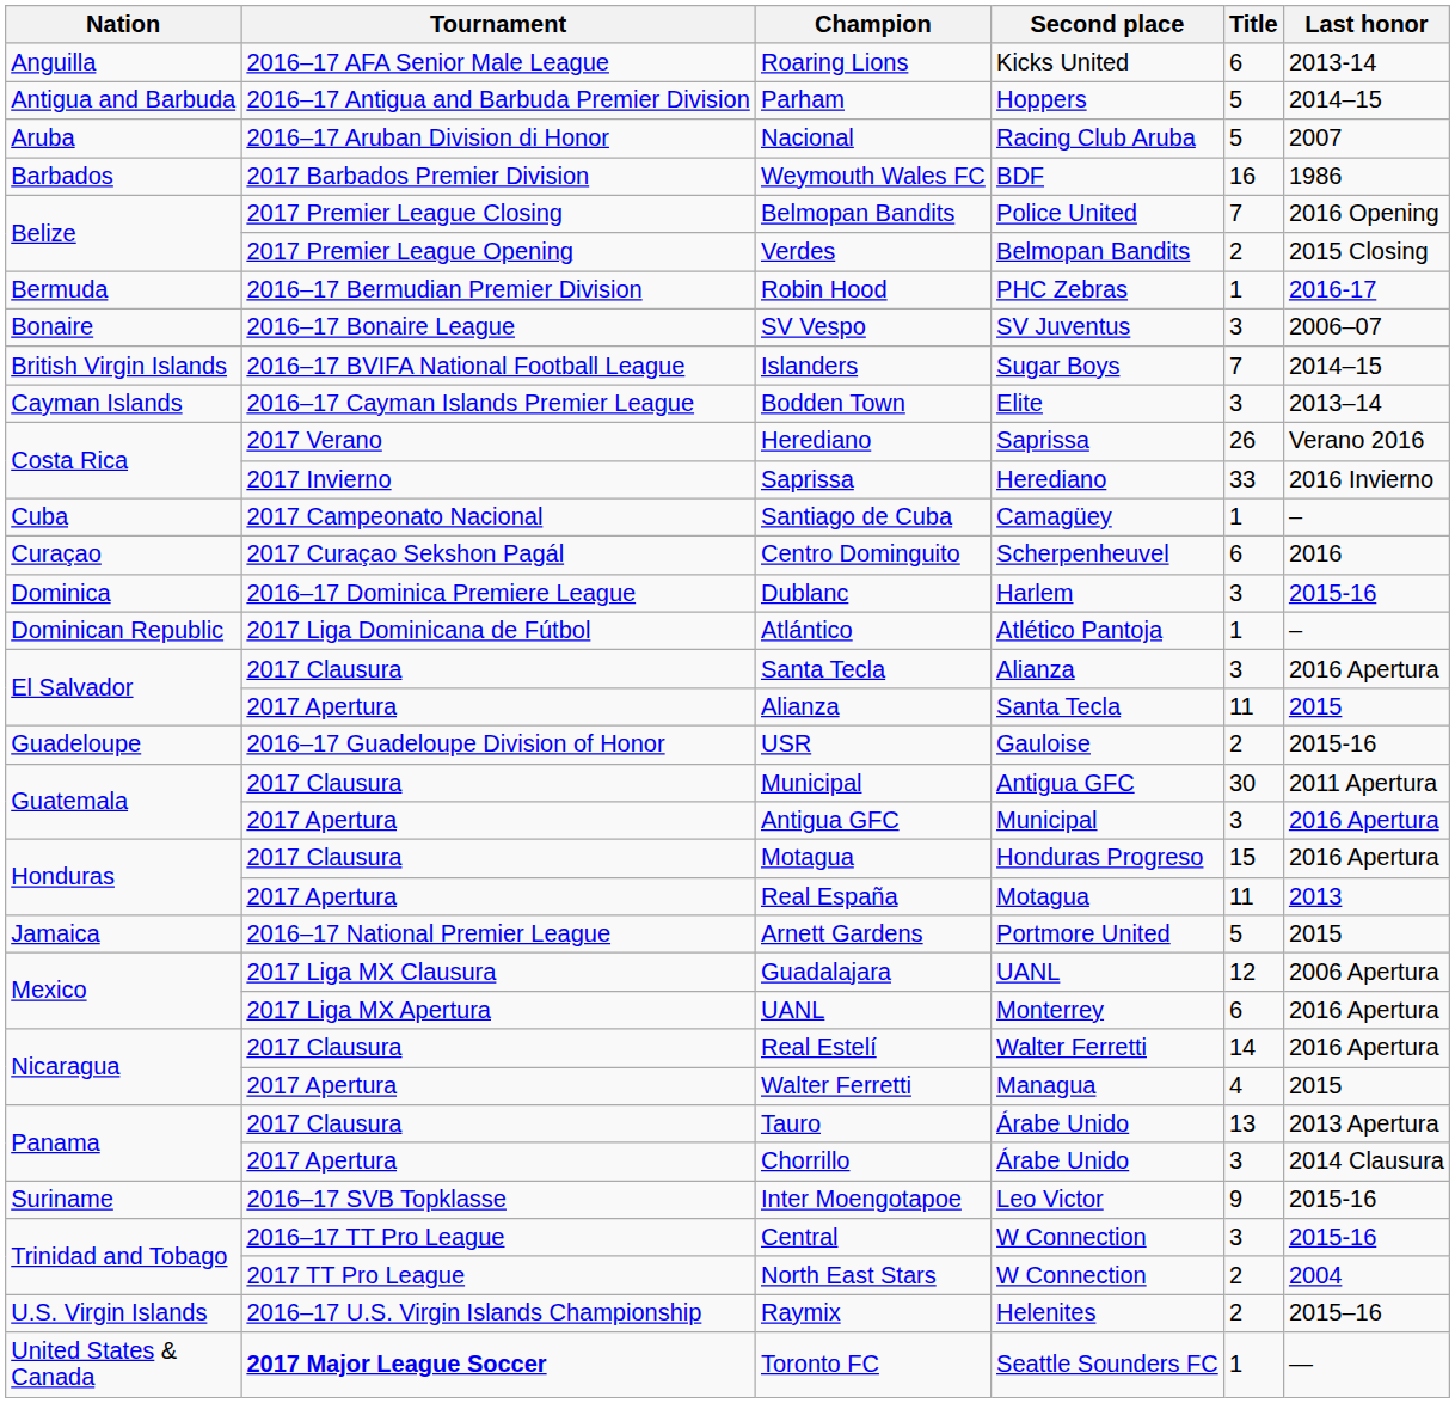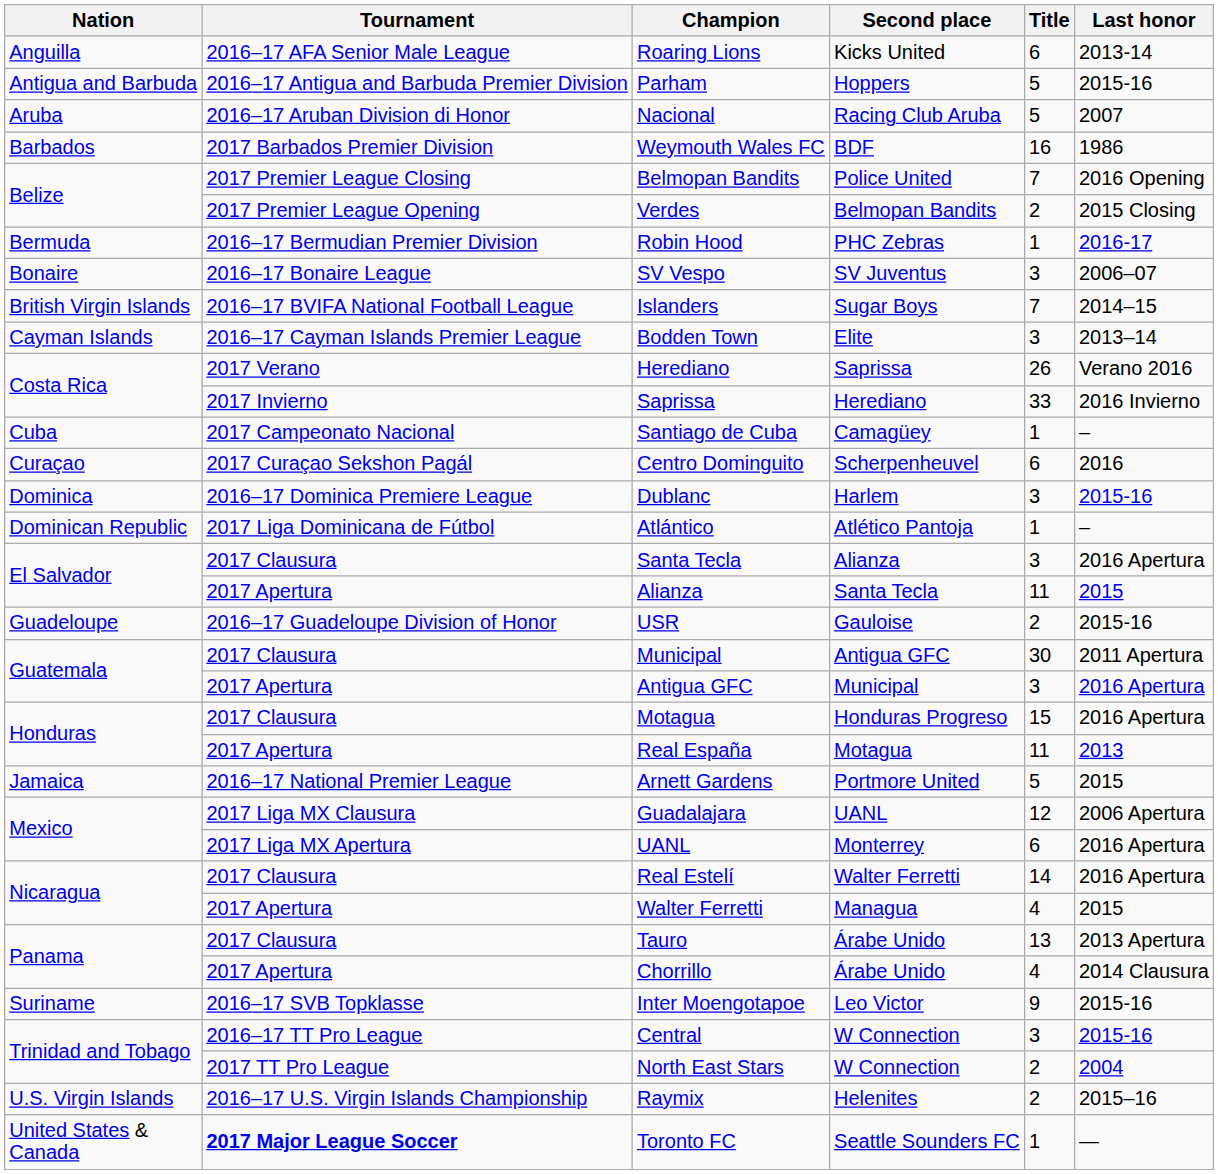Parham | Last honor: 2014–15 -> 2015-16
Chorrillo | Title: 3 -> 4
